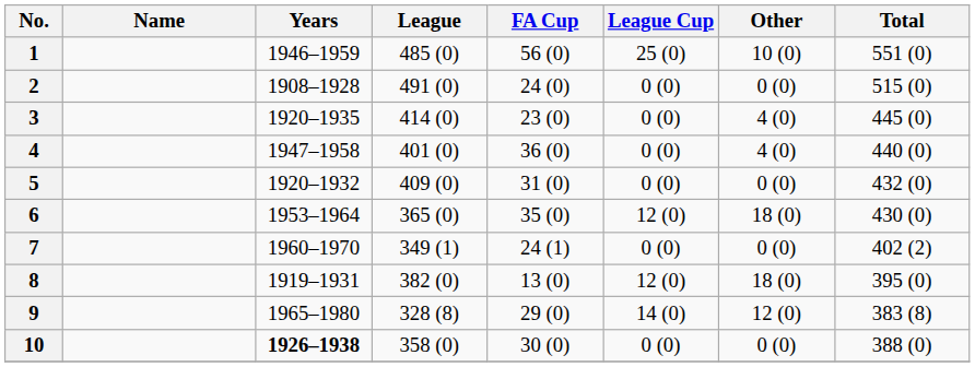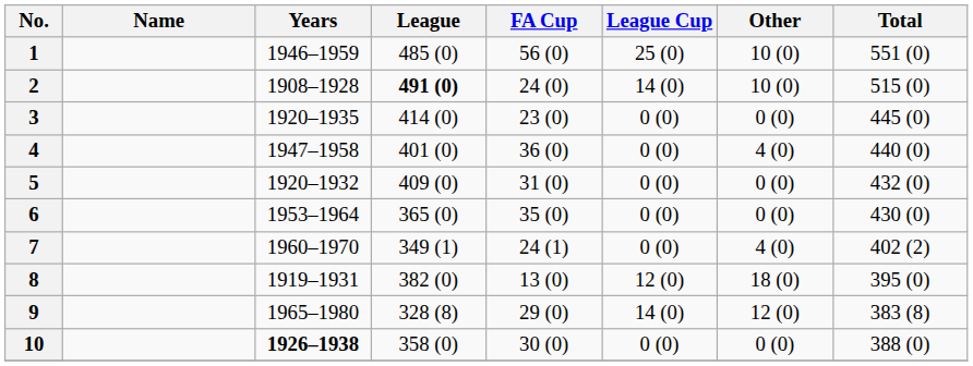2 | League: normal -> bold
2 | League Cup: 0 (0) -> 14 (0)
2 | Other: 0 (0) -> 10 (0)
3 | Other: 4 (0) -> 0 (0)
6 | League Cup: 12 (0) -> 0 (0)
6 | Other: 18 (0) -> 0 (0)
7 | Other: 0 (0) -> 4 (0)
